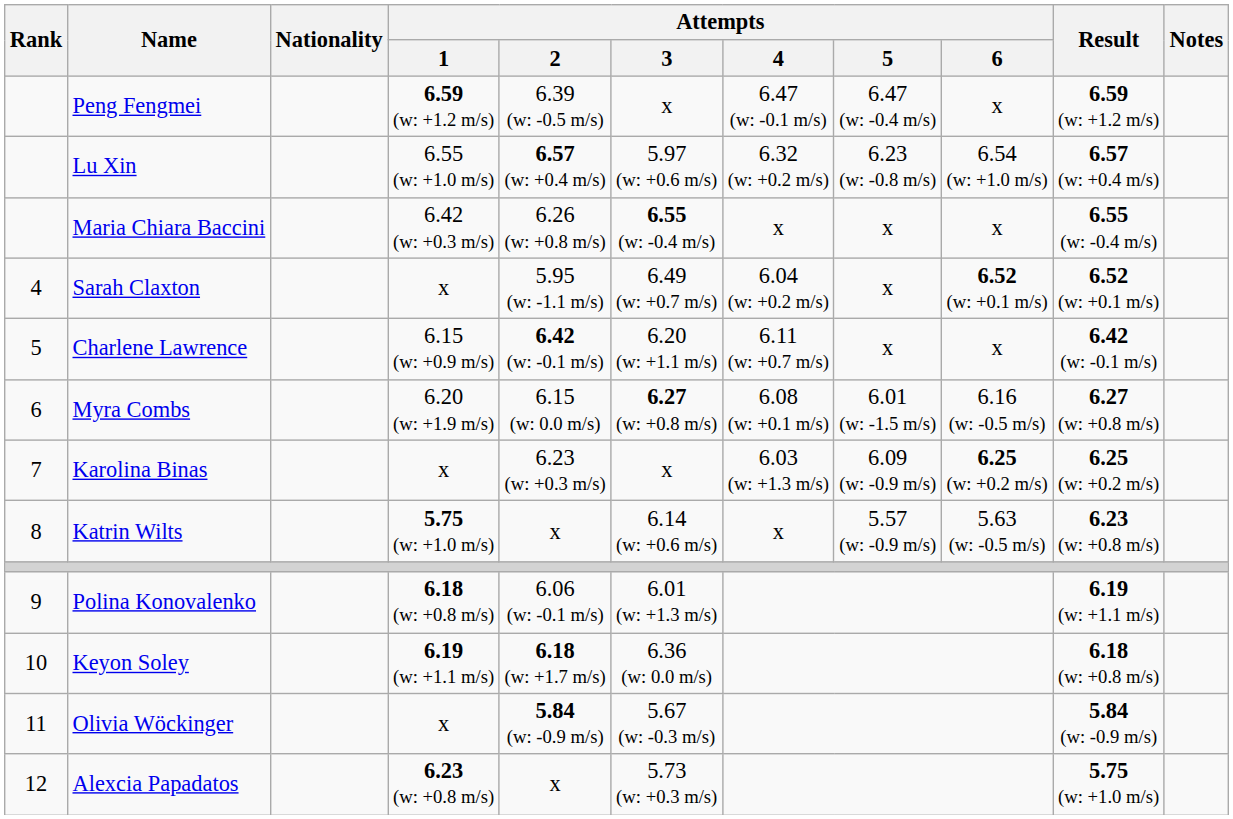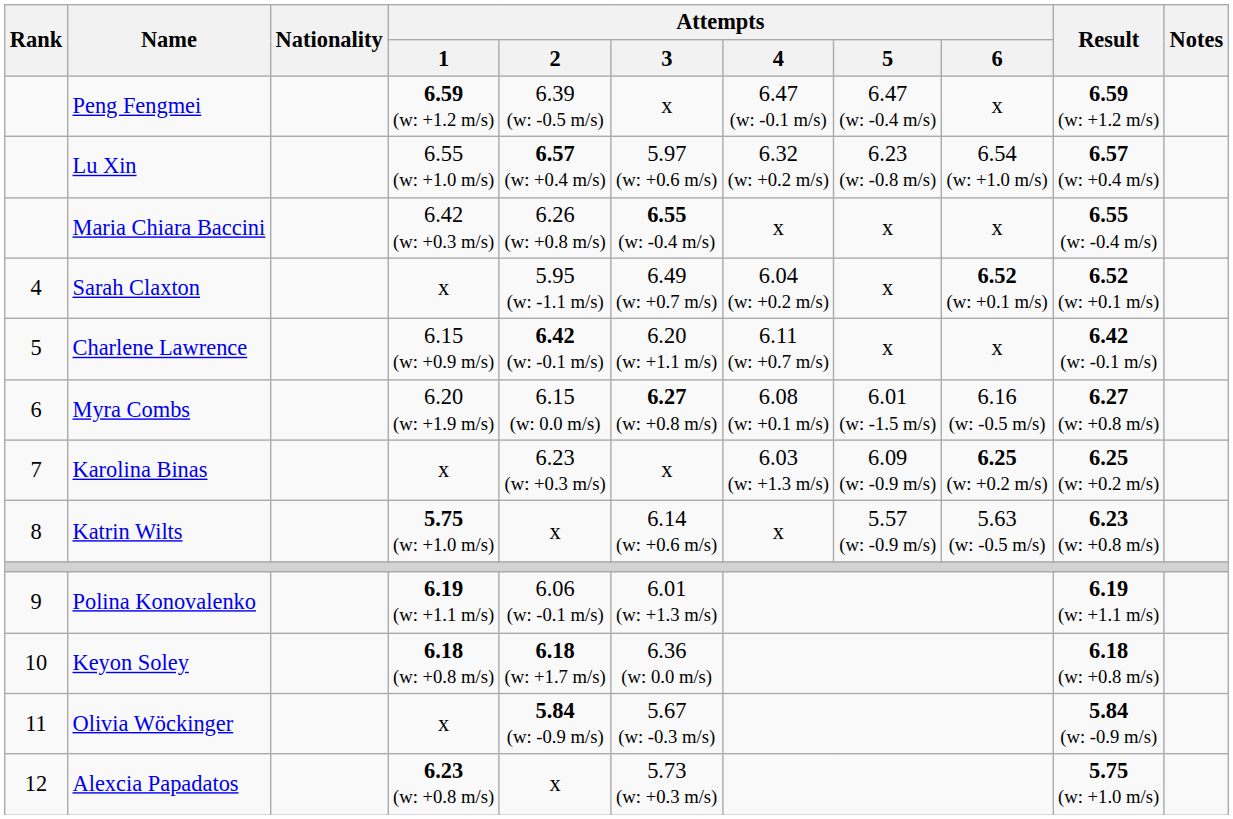Polina Konovalenko | Attempts / 1: 6.18 (w: +0.8 m/s) -> 6.19 (w: +1.1 m/s)
Keyon Soley | Attempts / 1: 6.19 (w: +1.1 m/s) -> 6.18 (w: +0.8 m/s)
